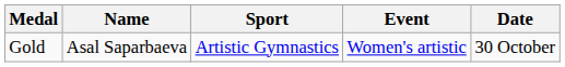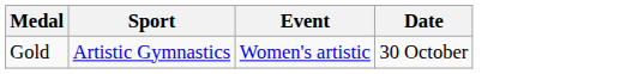- column: Name | Asal Saparbaeva
